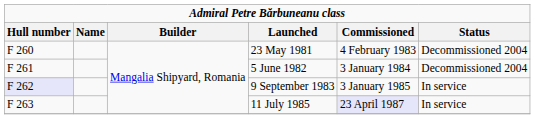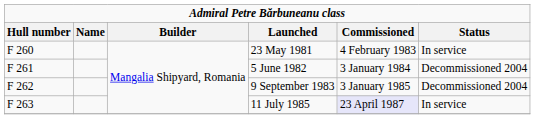23 May 1981 | column 6: Decommissioned 2004 -> In service
9 September 1983 | column 1: lavender background -> no background
9 September 1983 | column 6: In service -> Decommissioned 2004
